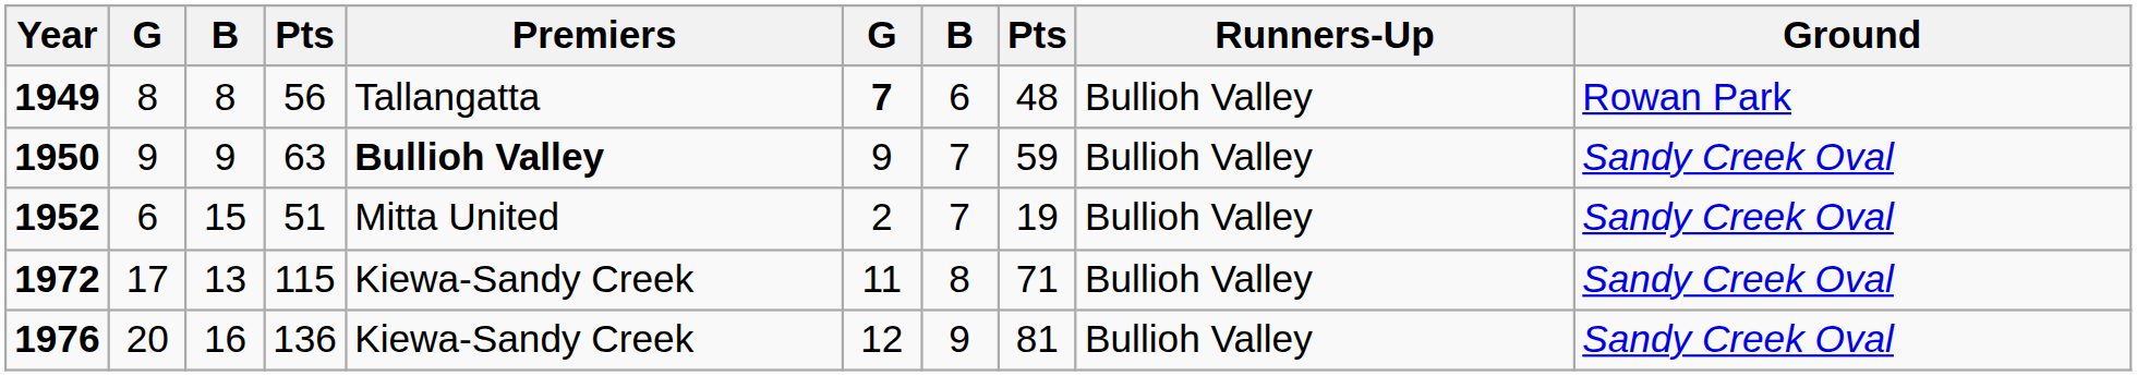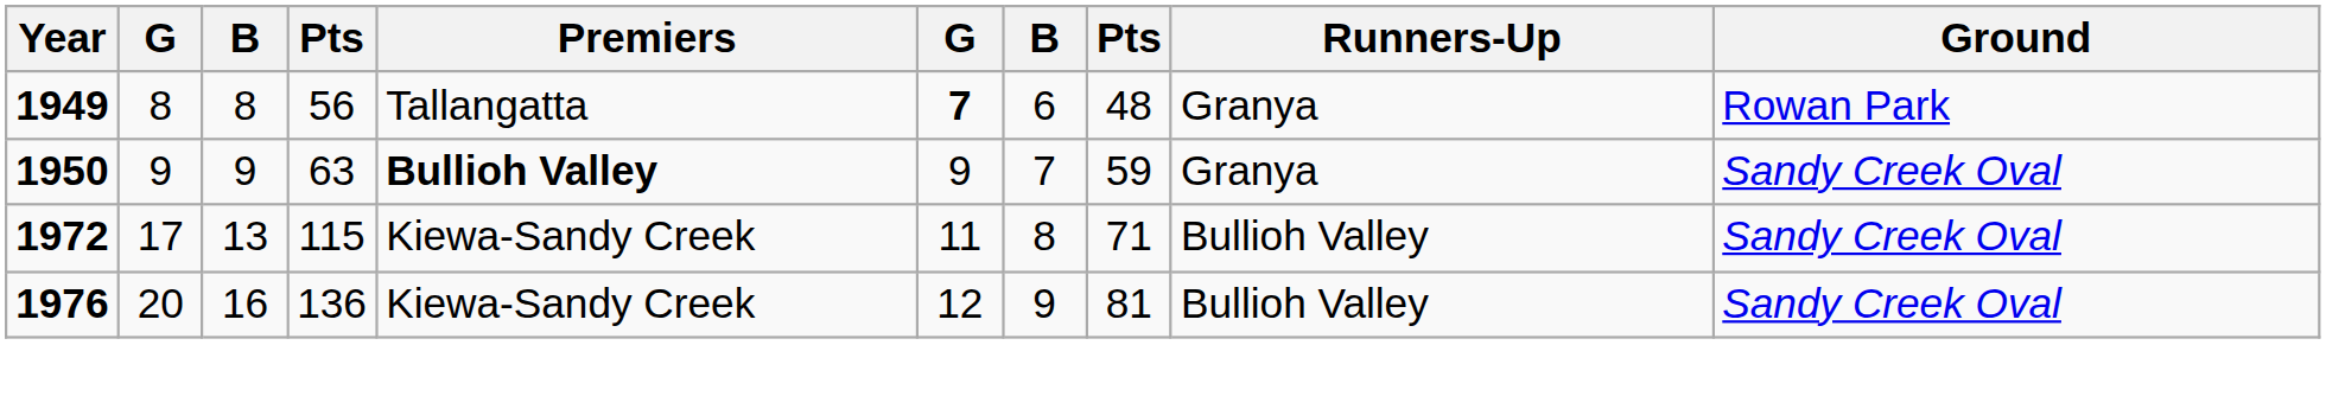1949 | Runners-Up: Bullioh Valley -> Granya
1950 | Runners-Up: Bullioh Valley -> Granya
- row: 1952 | 6 | 15 | 51 | Mitta United | 2 | 7 | 19 | Bullioh Valley | Sandy Creek Oval
